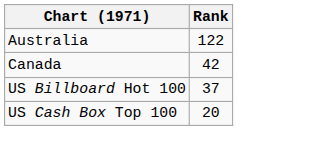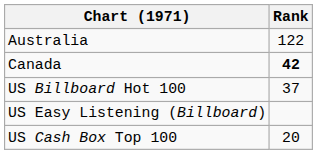Canada | Rank: normal -> bold
+ row: US Easy Listening (Billboard)
